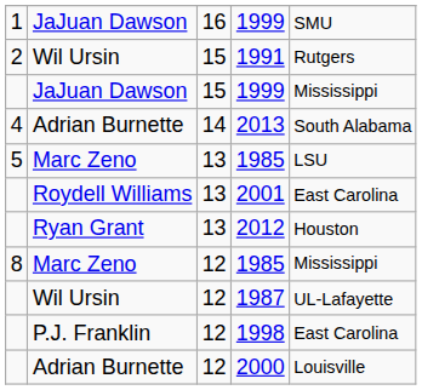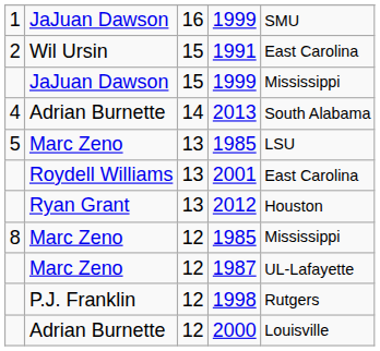1991 | column 5: Rutgers -> East Carolina
1987 | column 2: Wil Ursin -> Marc Zeno
1998 | column 5: East Carolina -> Rutgers
